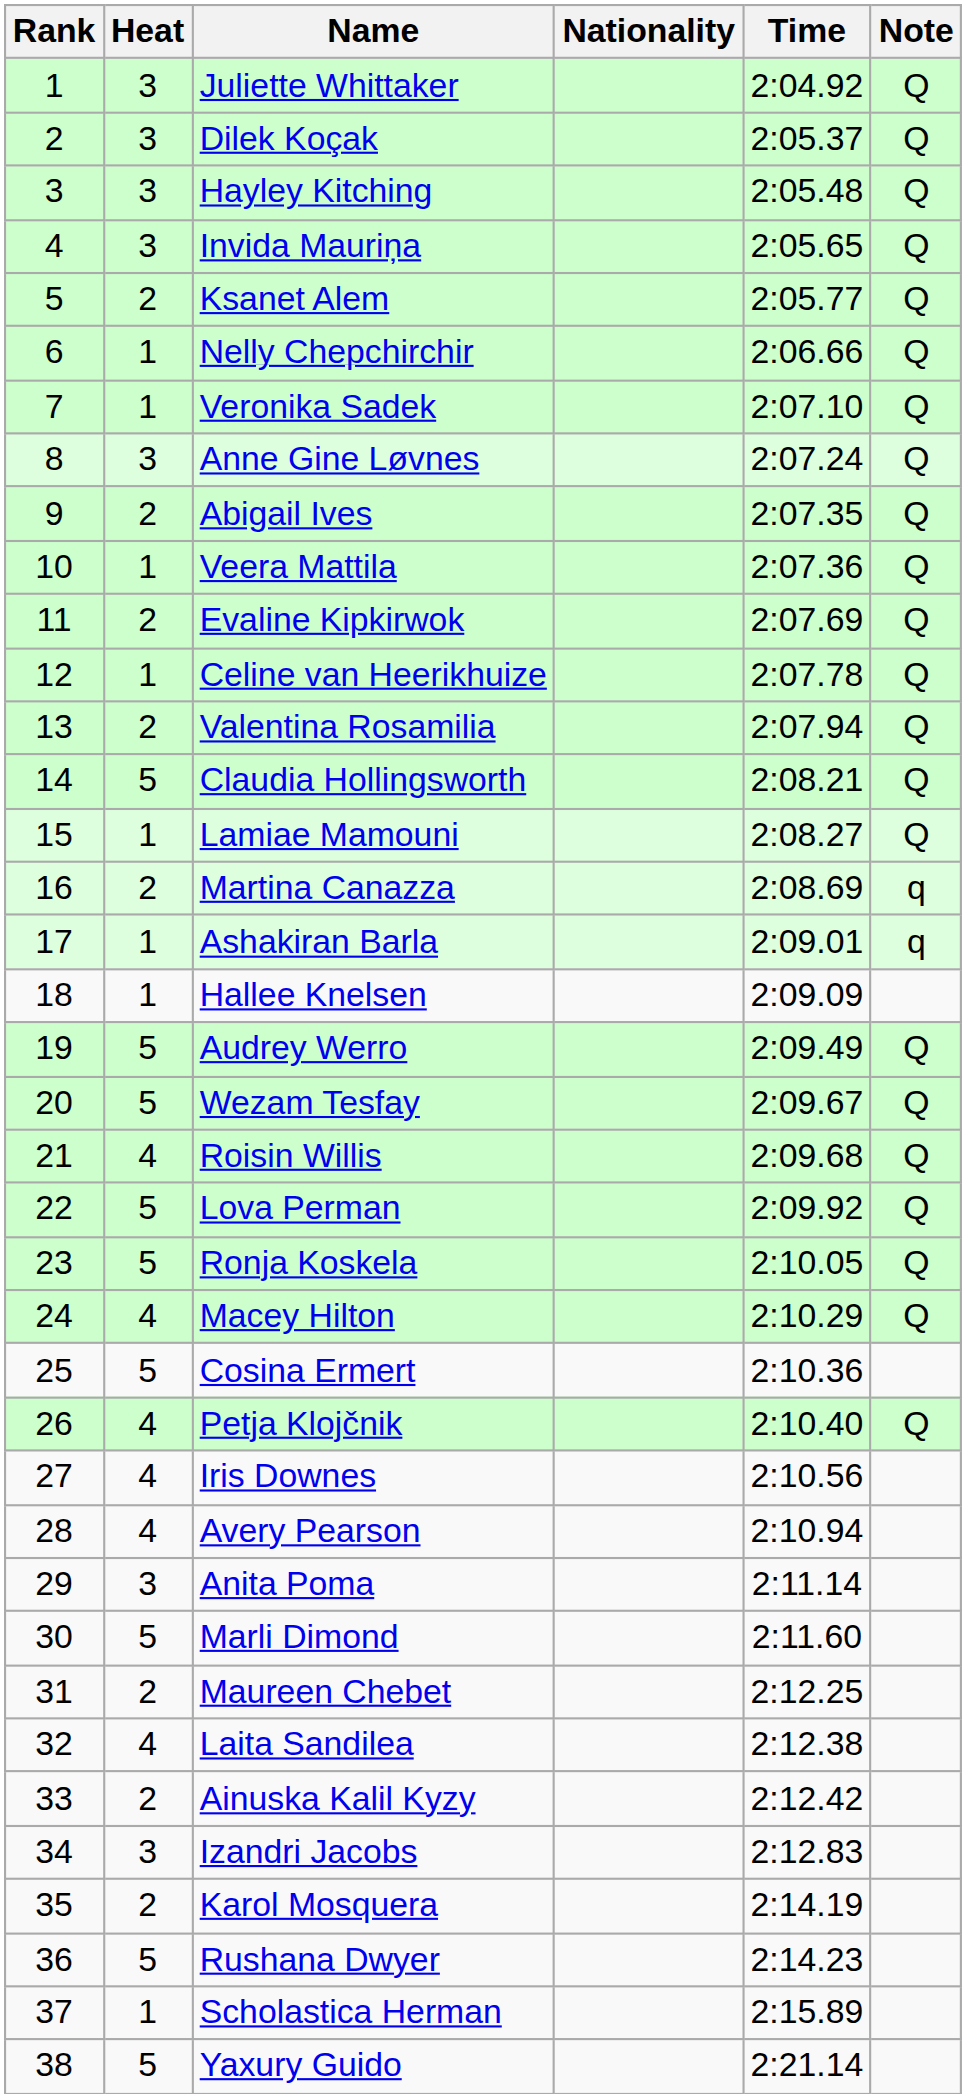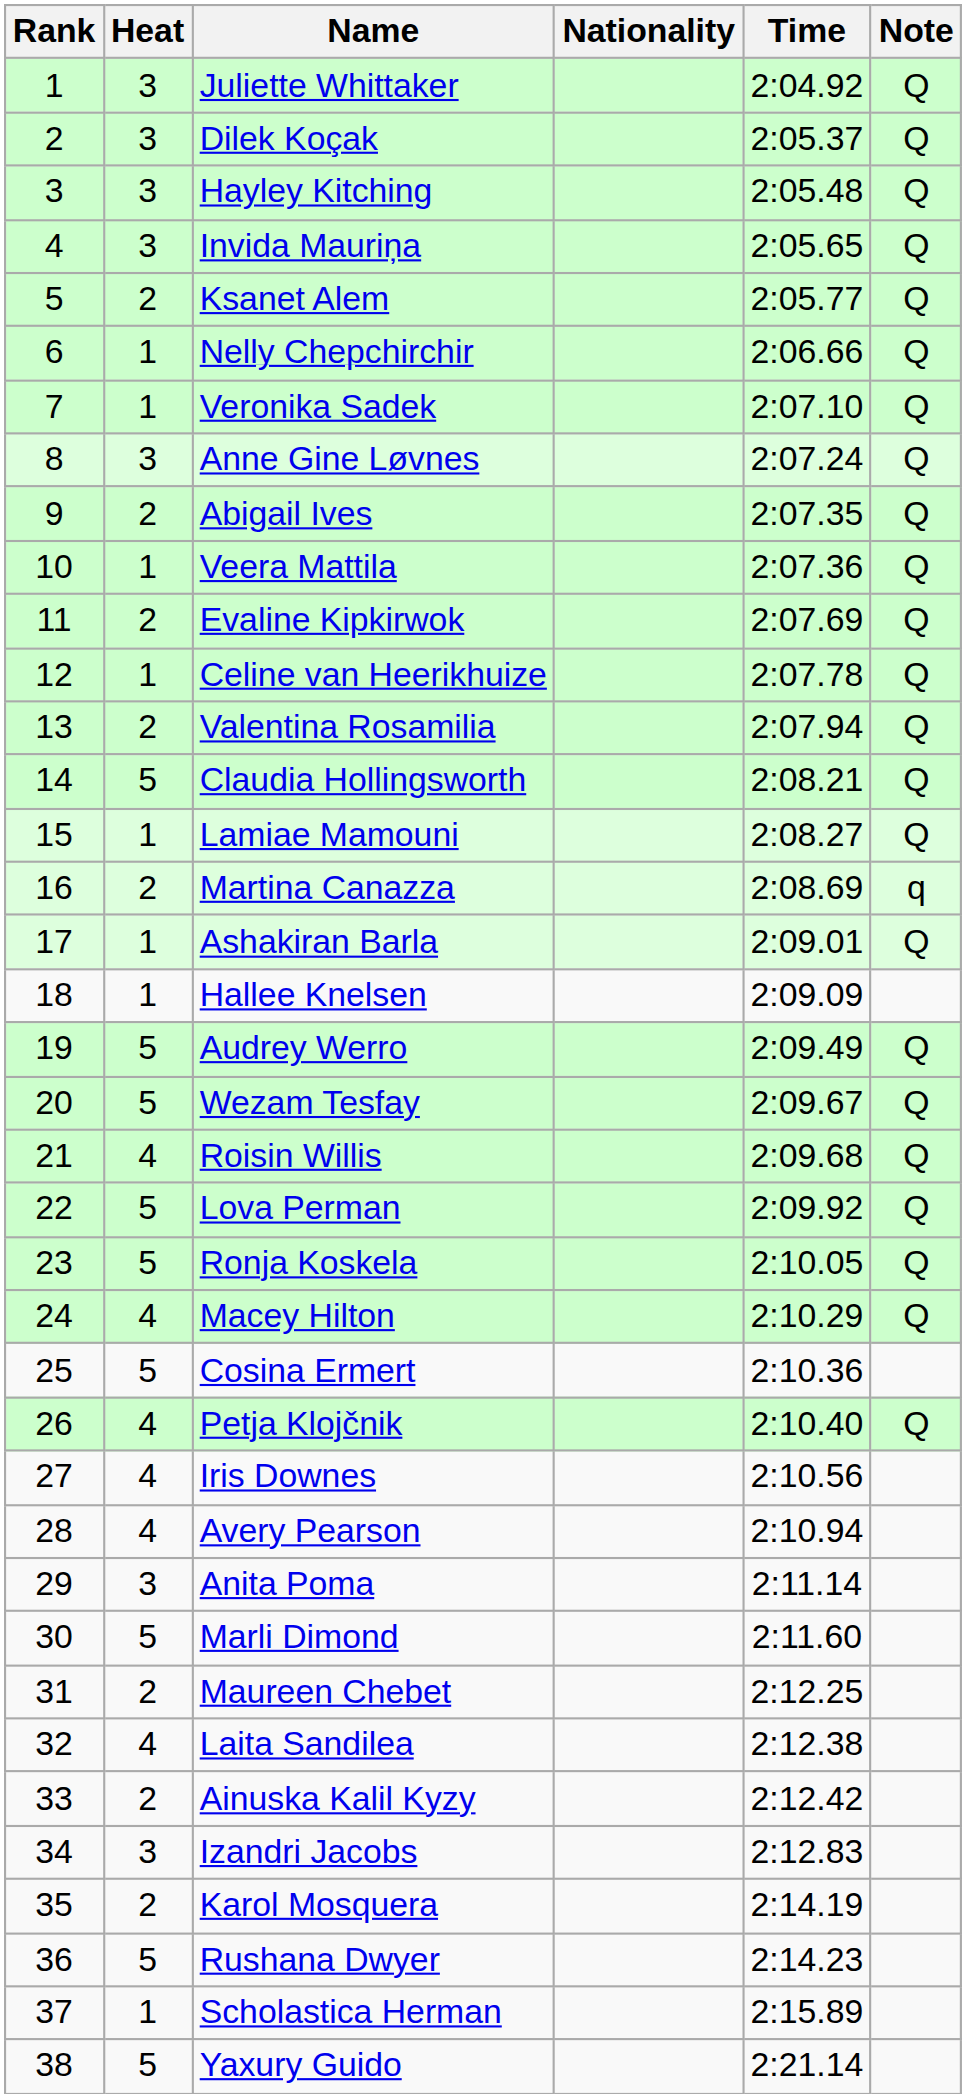Ashakiran Barla | Note: q -> Q
